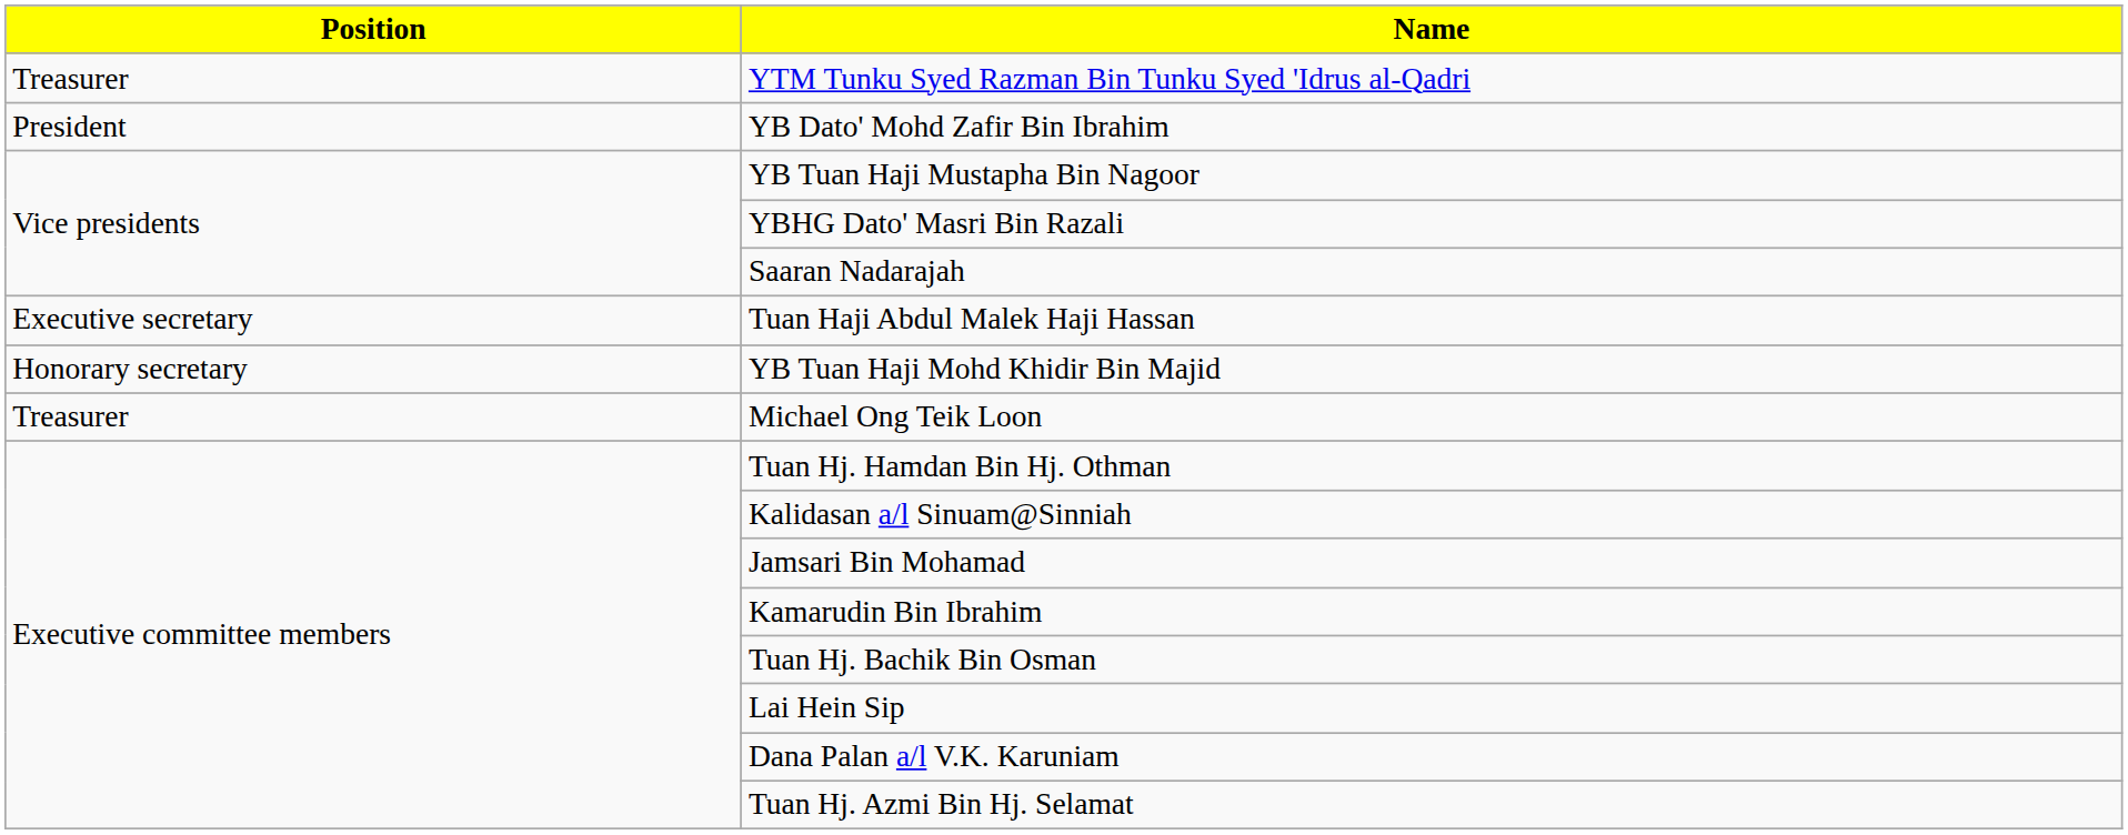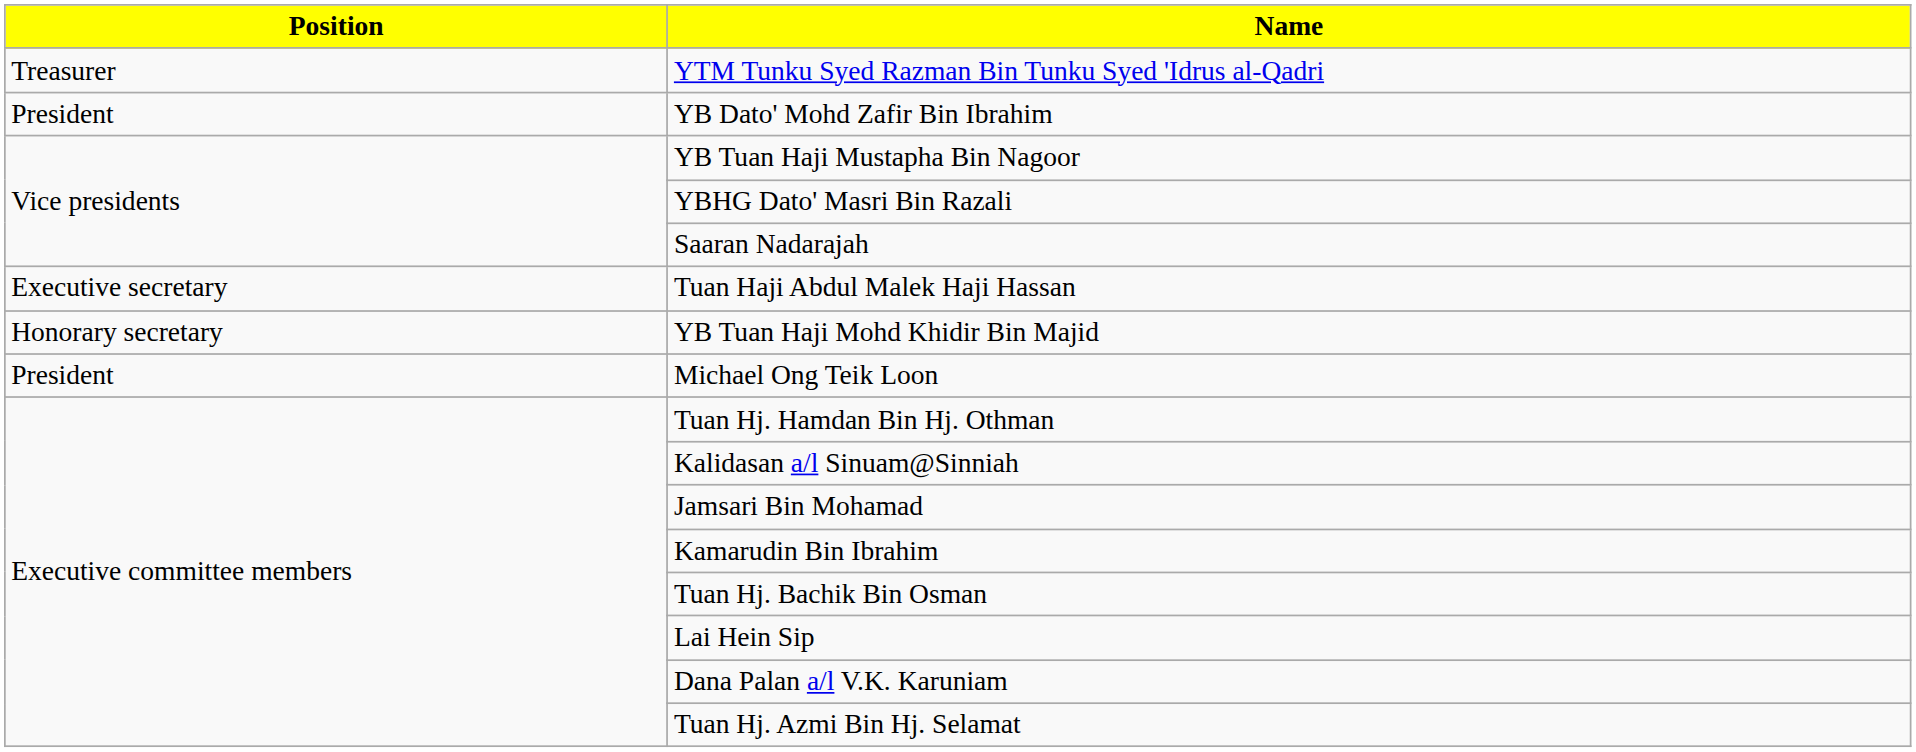Michael Ong Teik Loon | Position: Treasurer -> President
